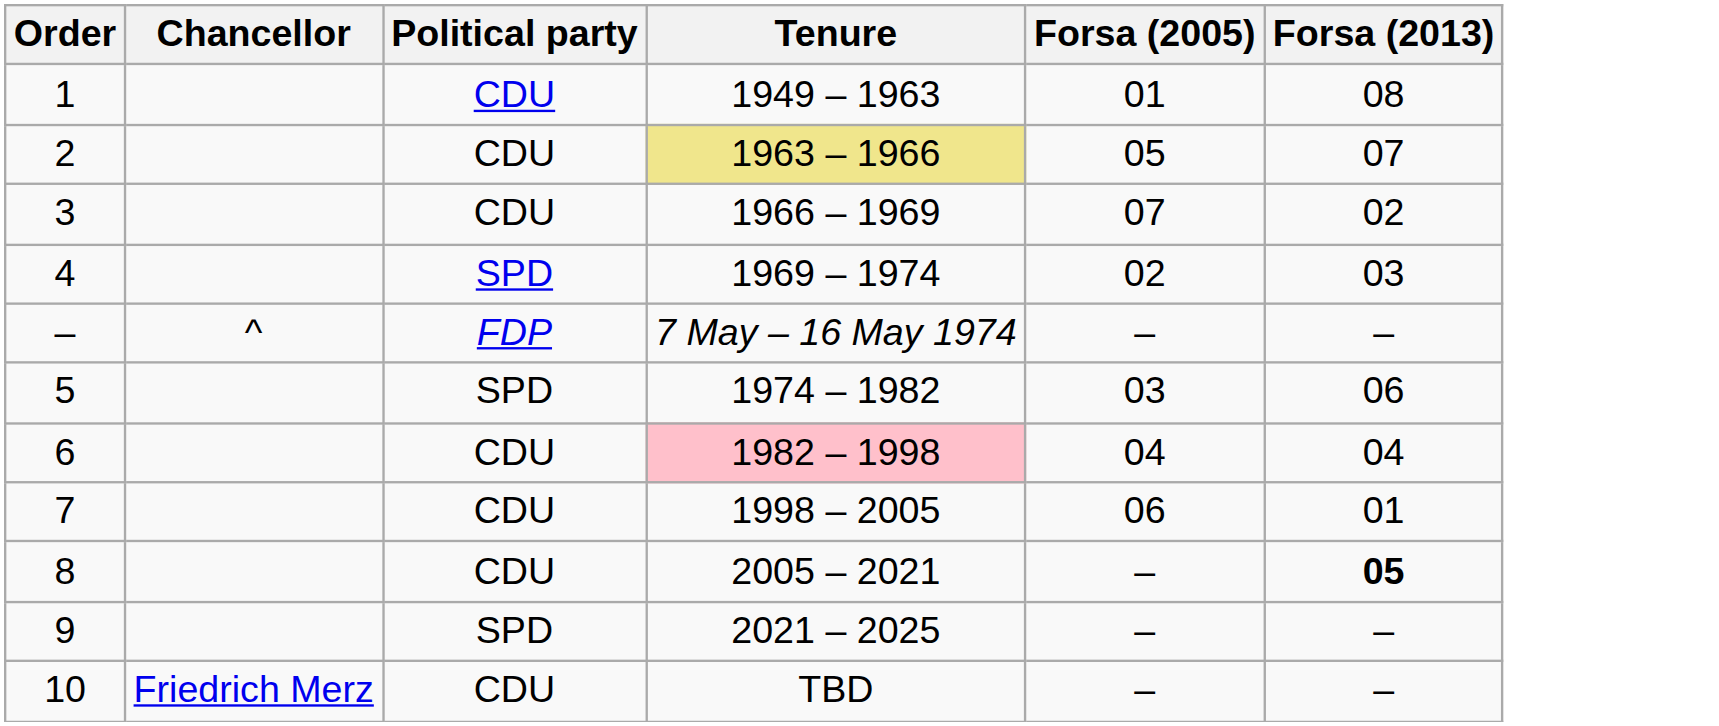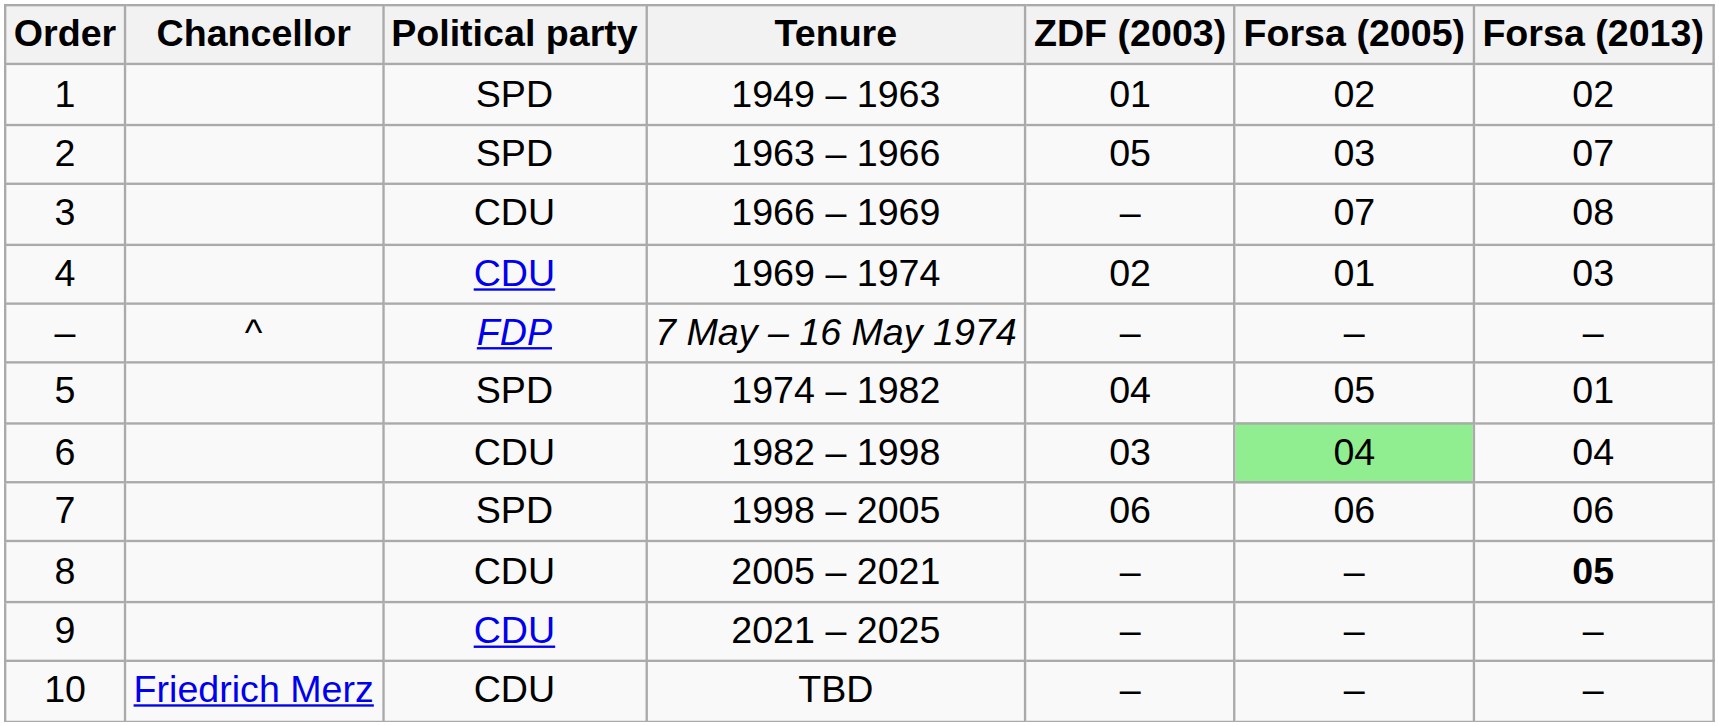+ column: ZDF (2003) | 01 | 05 | – | 02 | – | 04 | 03 | 06 | – | – | –
1 | Political party: CDU -> SPD
1 | Forsa (2005): 01 -> 02
1 | Forsa (2013): 08 -> 02
2 | Political party: CDU -> SPD
2 | Tenure: khaki background -> no background
2 | Forsa (2005): 05 -> 03
3 | Forsa (2013): 02 -> 08
4 | Political party: SPD -> CDU
4 | Forsa (2005): 02 -> 01
5 | Forsa (2005): 03 -> 05
5 | Forsa (2013): 06 -> 01
6 | Tenure: pink background -> no background
6 | Forsa (2005): no background -> lightgreen background
7 | Political party: CDU -> SPD
7 | Forsa (2013): 01 -> 06
9 | Political party: SPD -> CDU
